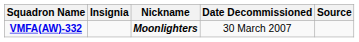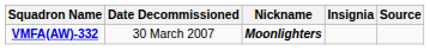columns swapped: Insignia <-> Date Decommissioned
